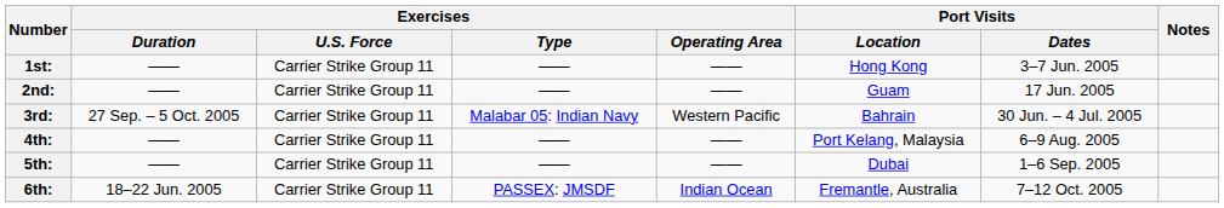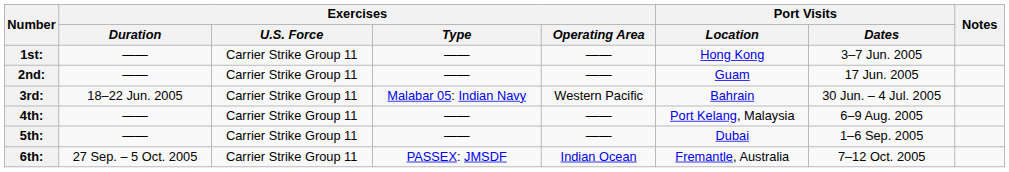3rd: | Exercises / Duration: 27 Sep. – 5 Oct. 2005 -> 18–22 Jun. 2005
6th: | Exercises / Duration: 18–22 Jun. 2005 -> 27 Sep. – 5 Oct. 2005
